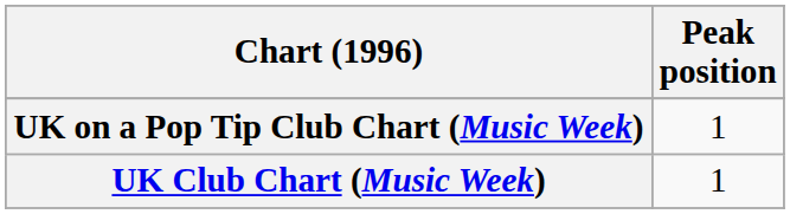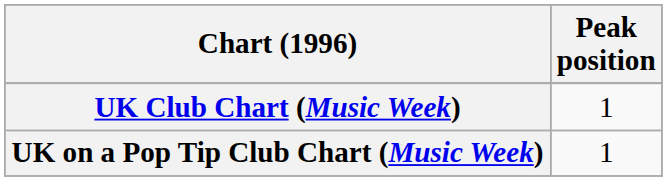rows swapped: UK Club Chart (Music Week) <-> UK on a Pop Tip Club Chart (Music Week)
